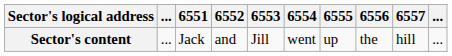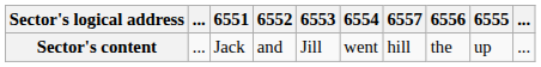columns swapped: 6555 <-> 6557
